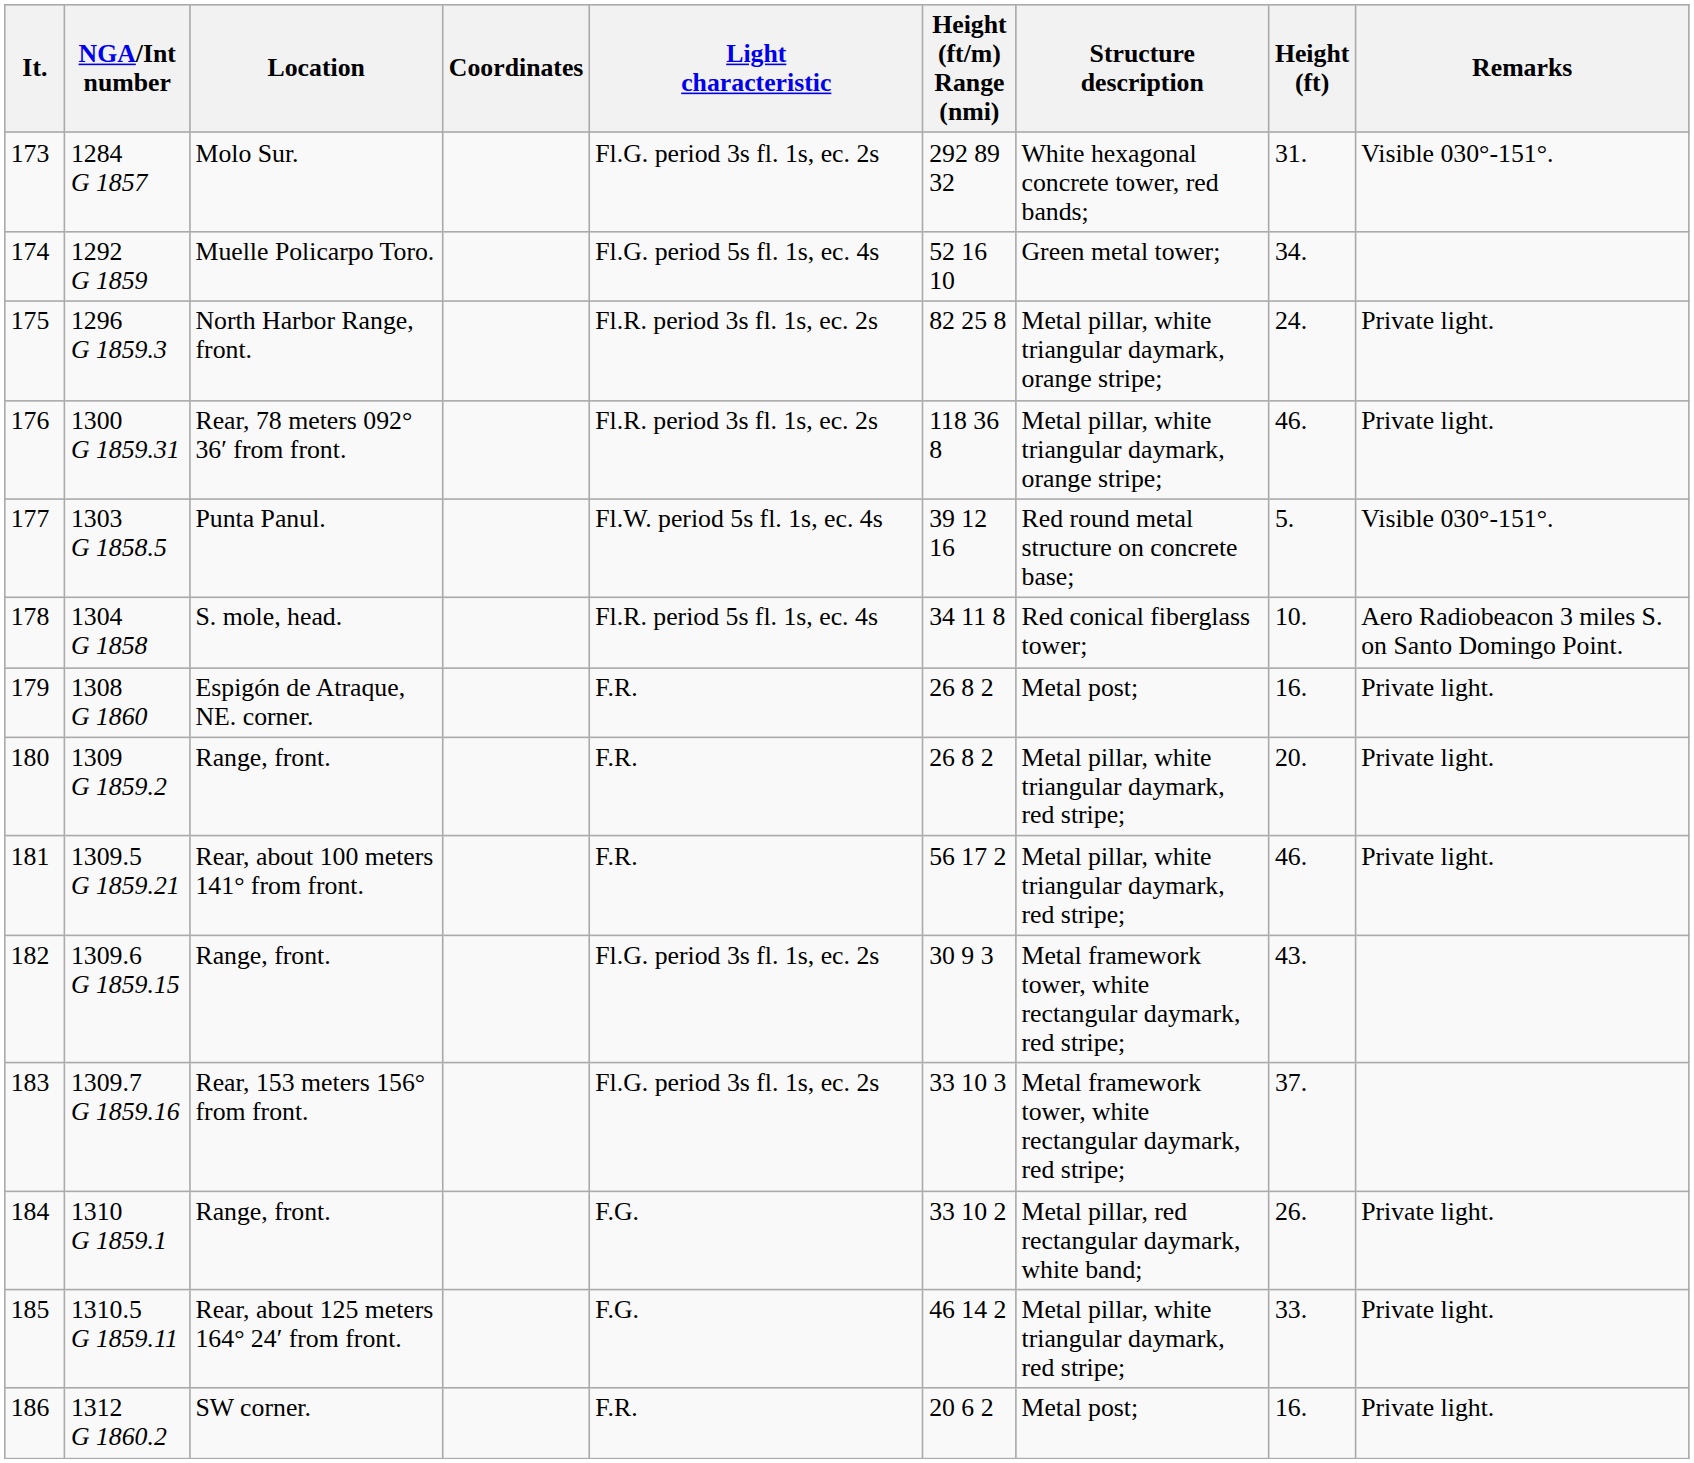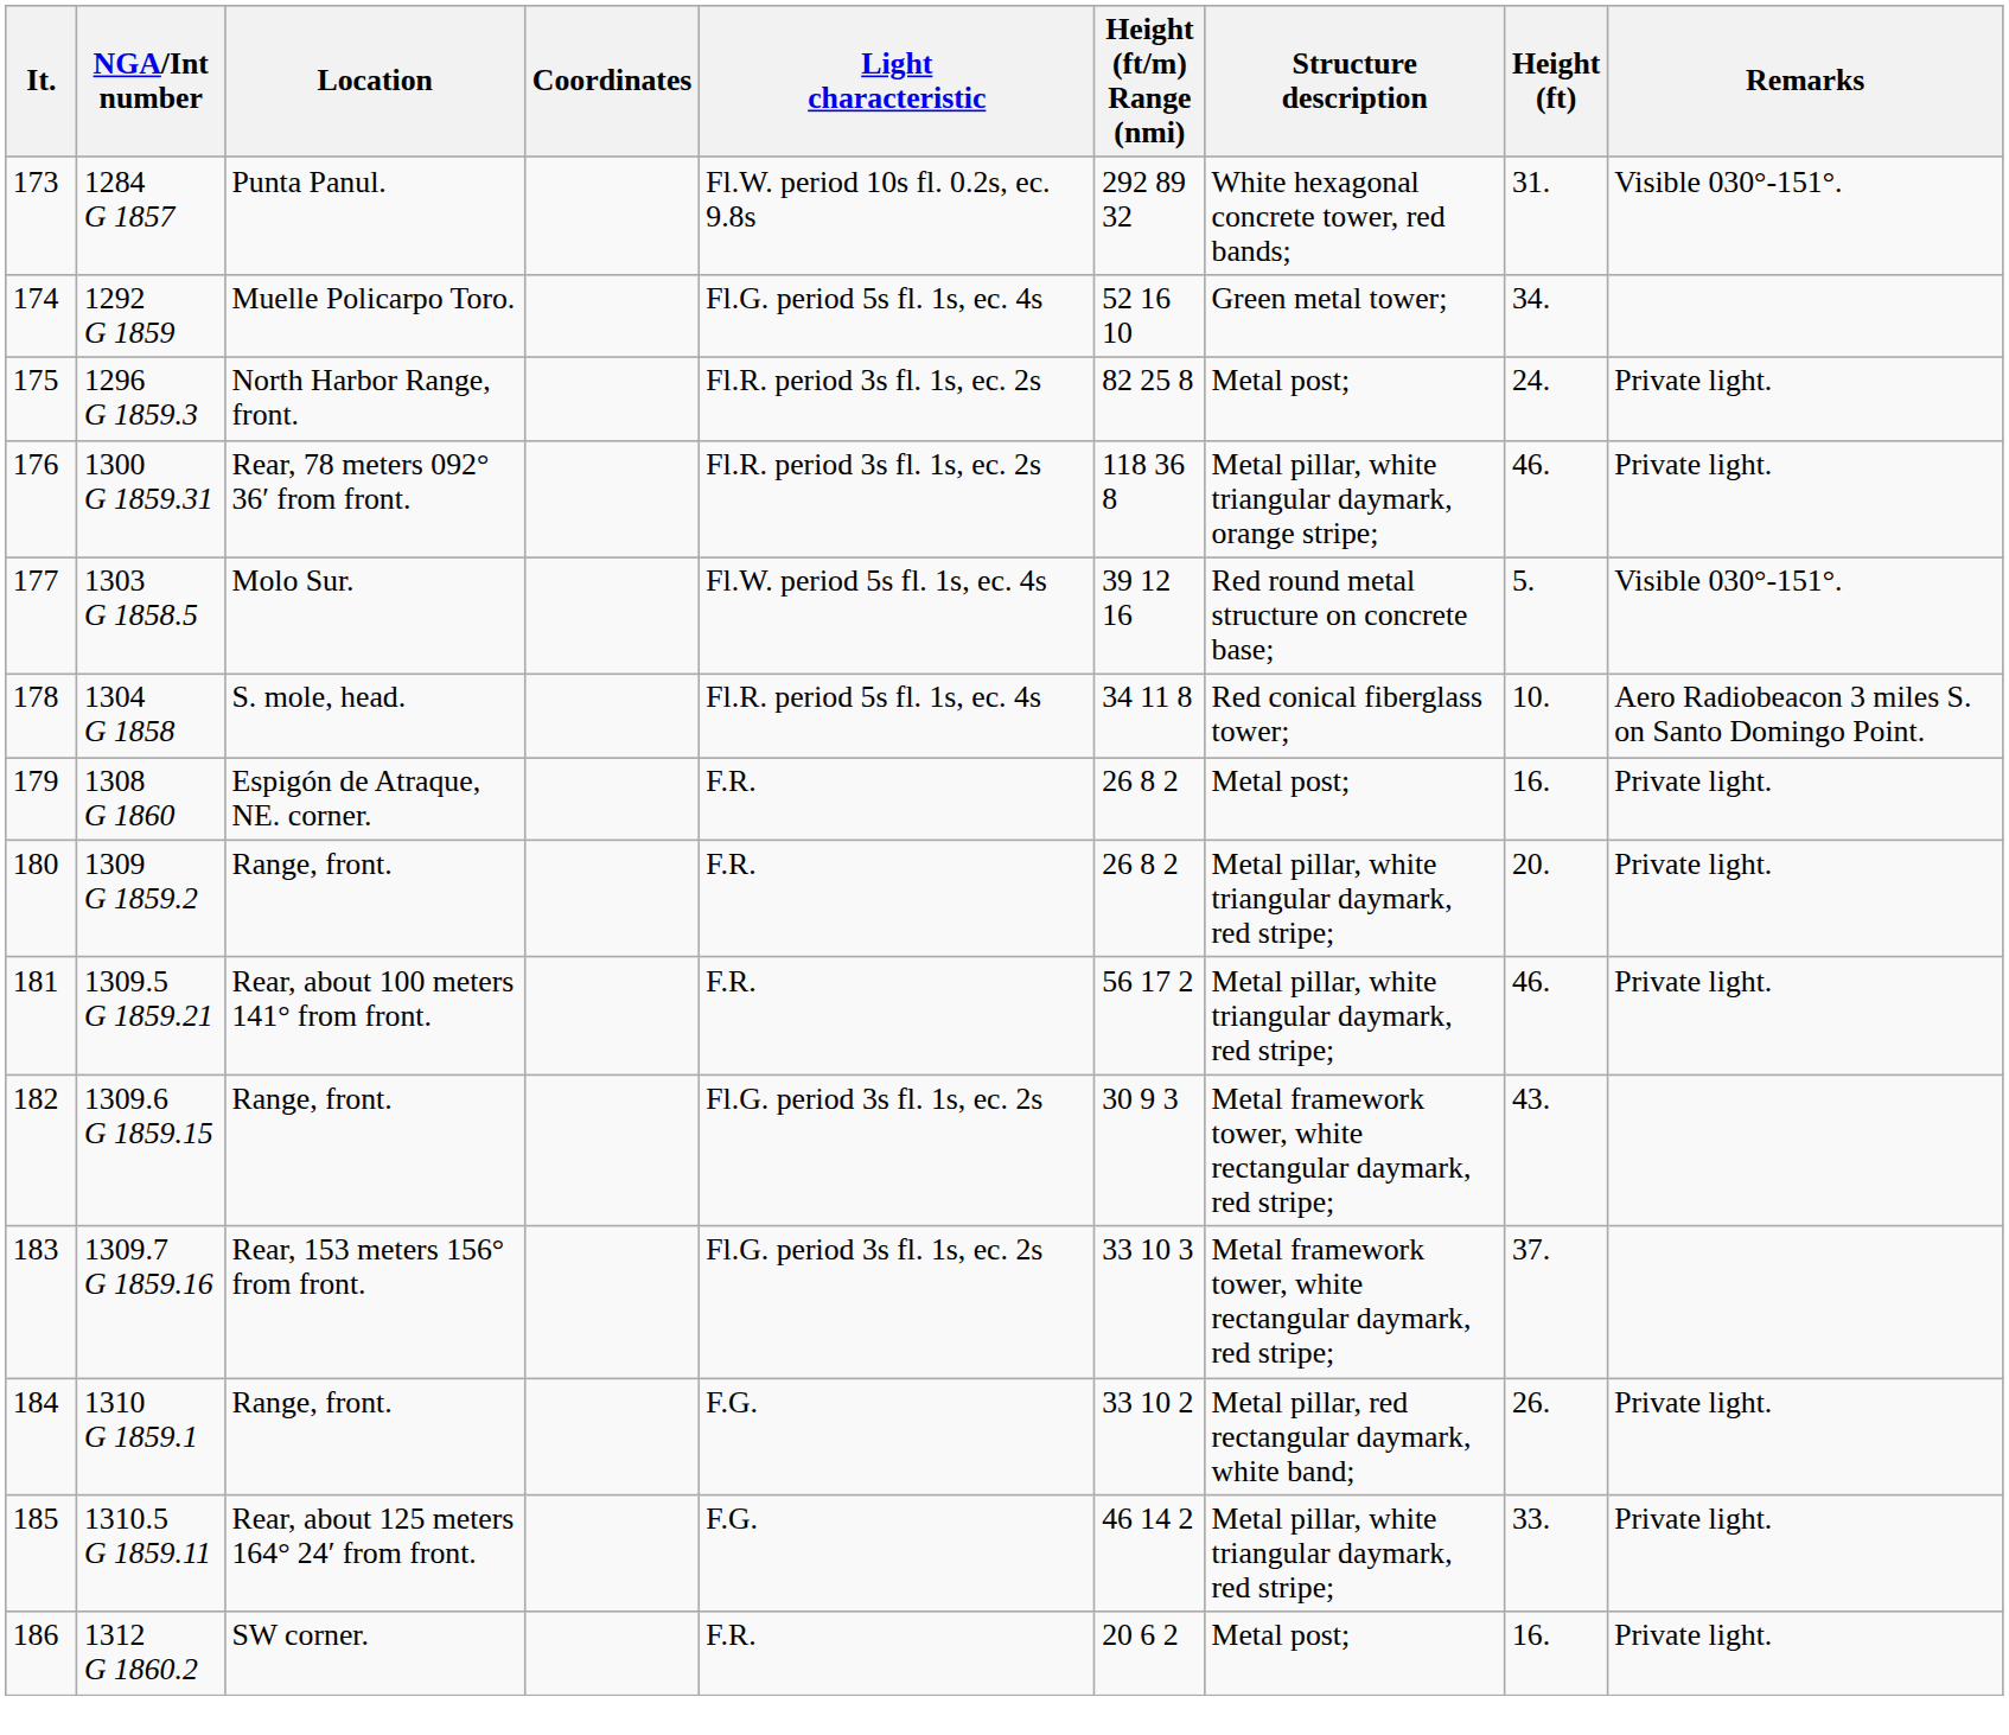173 | Location: Molo Sur. -> Punta Panul.
173 | Light characteristic: Fl.G. period 3s fl. 1s, ec. 2s -> Fl.W. period 10s fl. 0.2s, ec. 9.8s
175 | Structure description: Metal pillar, white triangular daymark, orange stripe; -> Metal post;
177 | Location: Punta Panul. -> Molo Sur.
